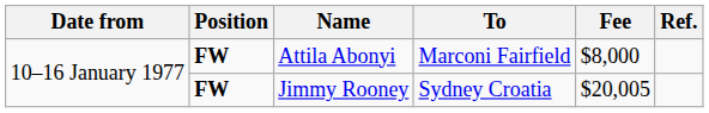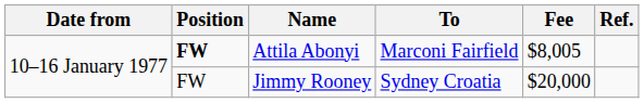Attila Abonyi | Fee: $8,000 -> $8,005
Jimmy Rooney | Position: bold -> normal
Jimmy Rooney | Fee: $20,005 -> $20,000
